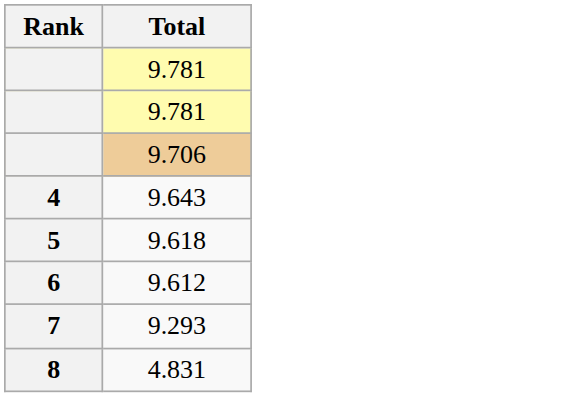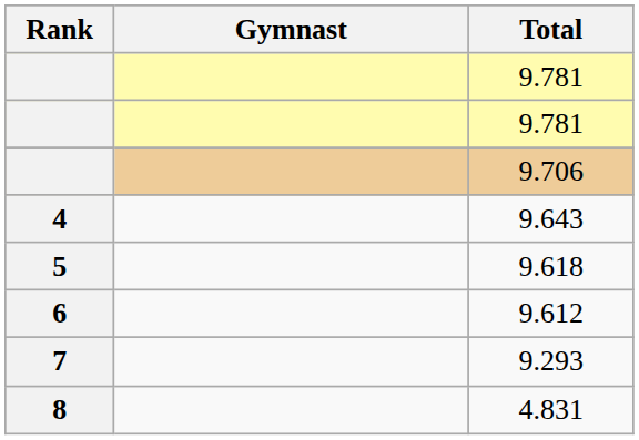+ column: Gymnast
